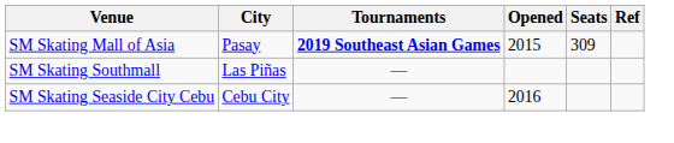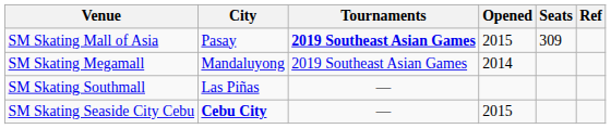+ row: SM Skating Megamall | Mandaluyong | 2019 Southeast Asian Games | 2014
SM Skating Seaside City Cebu | City: normal -> bold
SM Skating Seaside City Cebu | Opened: 2016 -> 2015
